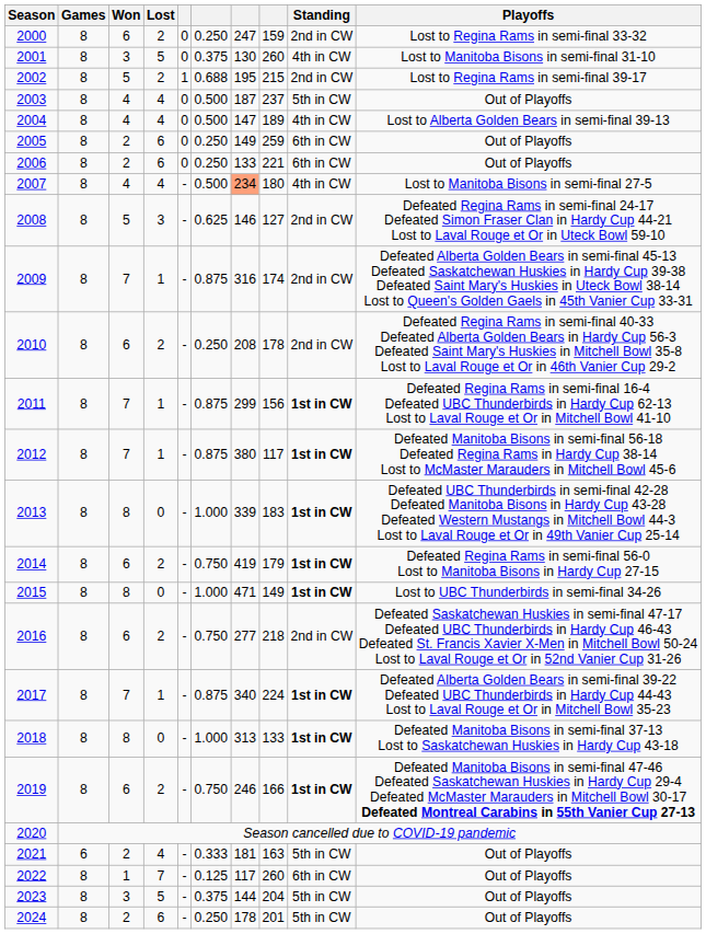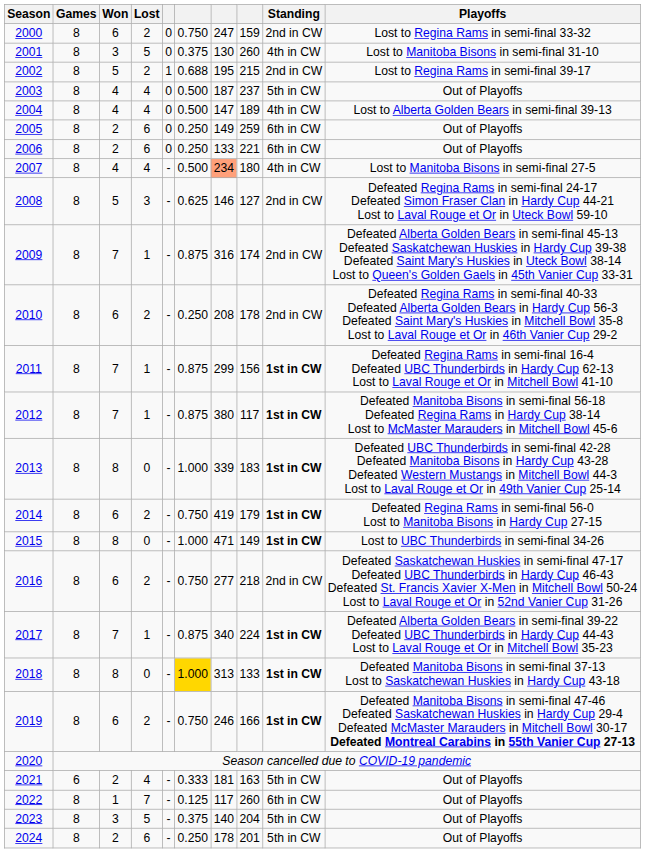2000 | column 6: 0.250 -> 0.750
2018 | column 6: no background -> gold background
2023 | column 7: 144 -> 140
